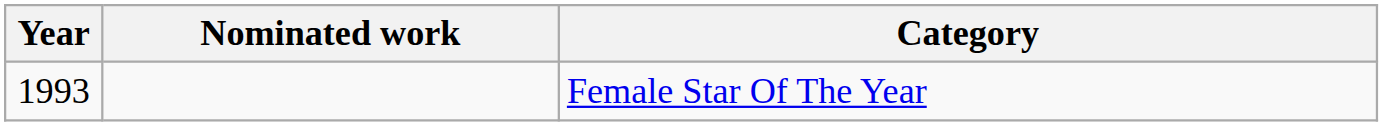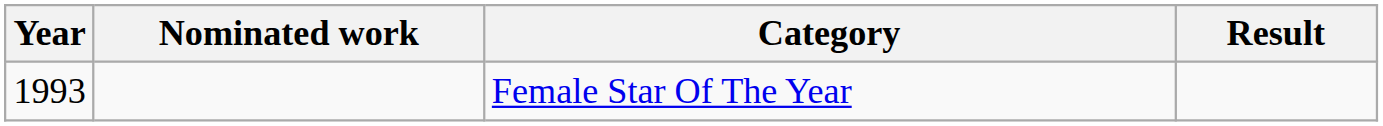+ column: Result
